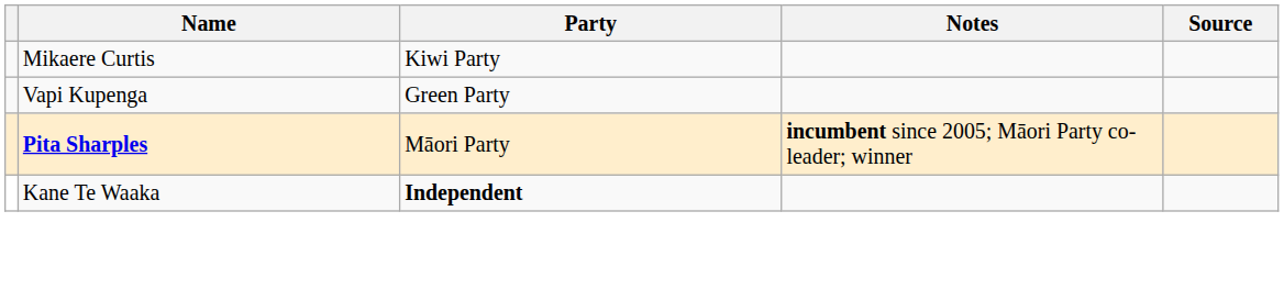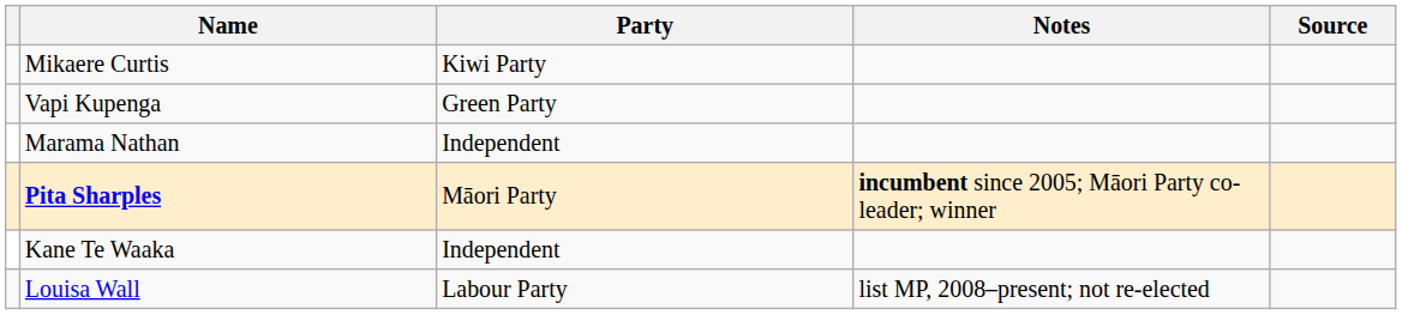+ row: Marama Nathan | Independent
Kane Te Waaka | Party: bold -> normal
+ row: Louisa Wall | Labour Party | list MP, 2008–present; not re-elected
